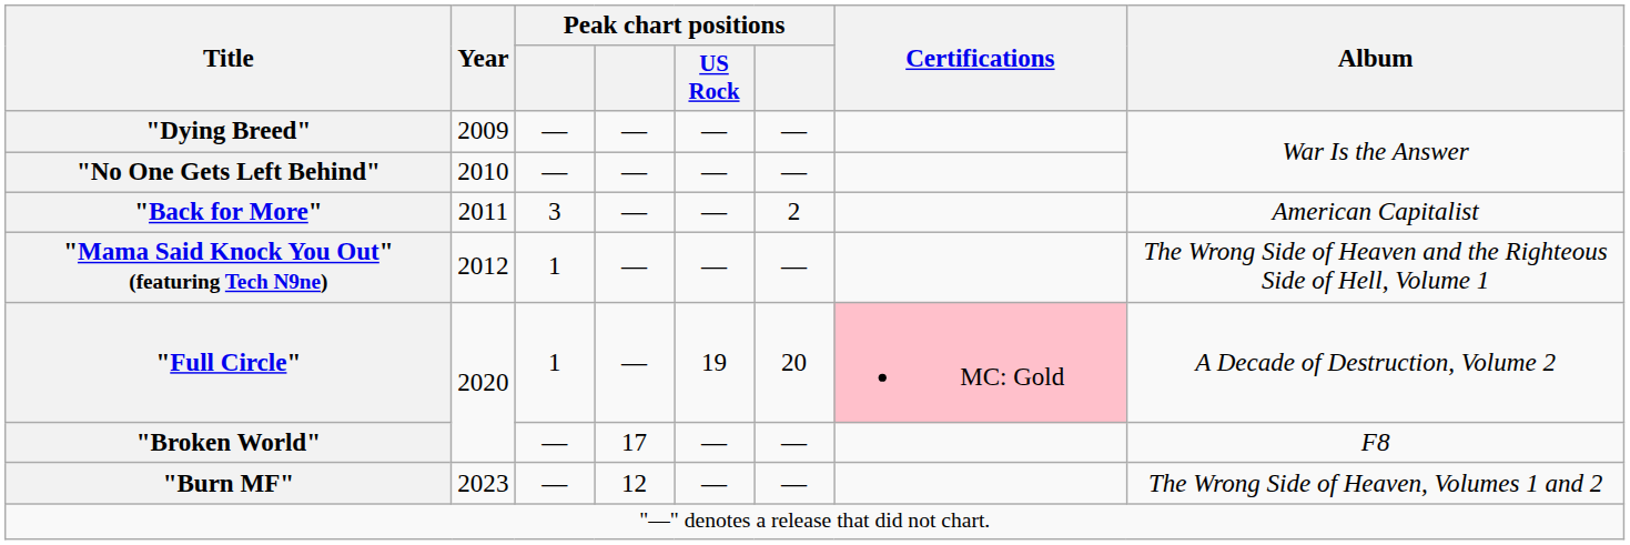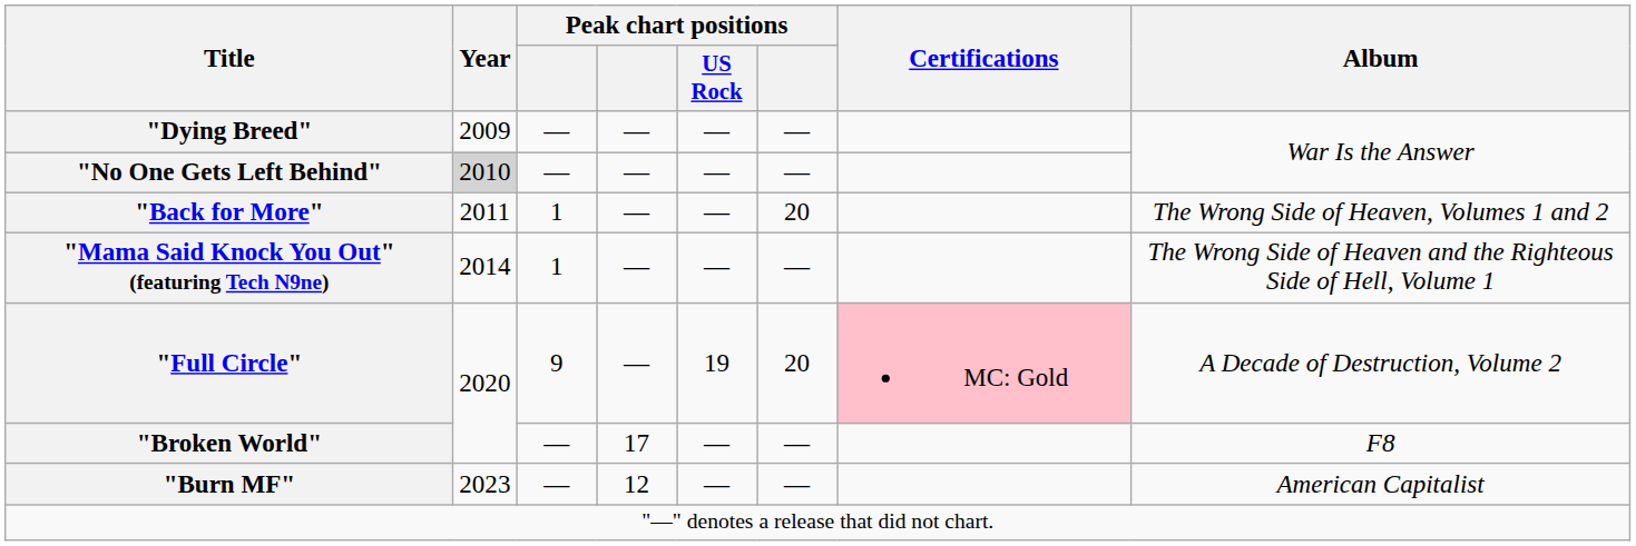"No One Gets Left Behind" | Year: no background -> lightgrey background
"Back for More" | column 3: 3 -> 1
"Back for More" | column 6: 2 -> 20
"Back for More" | Album: American Capitalist -> The Wrong Side of Heaven, Volumes 1 and 2
"Mama Said Knock You Out" (featuring Tech N9ne) | Year: 2012 -> 2014
"Full Circle" | column 3: 1 -> 9
"Burn MF" | Album: The Wrong Side of Heaven, Volumes 1 and 2 -> American Capitalist
